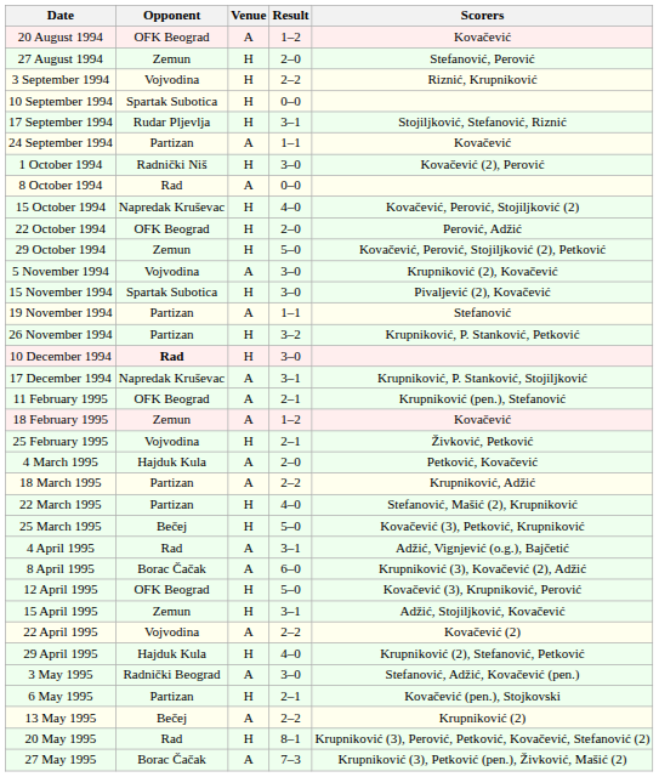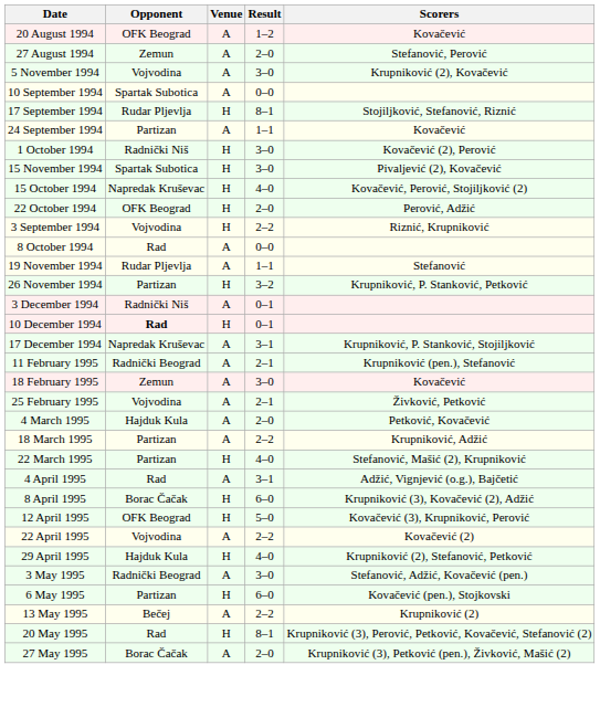27 August 1994 | Venue: H -> A
rows swapped: 3 September 1994 <-> 5 November 1994
10 September 1994 | Venue: H -> A
17 September 1994 | Result: 3–1 -> 8–1
rows swapped: 8 October 1994 <-> 15 November 1994
- row: 29 October 1994 | Zemun | H | 5–0 | Kovačević, Perović, Stojiljković (2), Petković
19 November 1994 | Opponent: Partizan -> Rudar Pljevlja
+ row: 3 December 1994 | Radnički Niš | A | 0–1
10 December 1994 | Result: 3–0 -> 0–1
11 February 1995 | Opponent: OFK Beograd -> Radnički Beograd
18 February 1995 | Result: 1–2 -> 3–0
25 February 1995 | Venue: H -> A
- row: 25 March 1995 | Bečej | H | 5–0 | Kovačević (3), Petković, Krupniković
8 April 1995 | Venue: A -> H
- row: 15 April 1995 | Zemun | H | 3–1 | Adžić, Stojiljković, Kovačević
6 May 1995 | Result: 2–1 -> 6–0
27 May 1995 | Result: 7–3 -> 2–0
